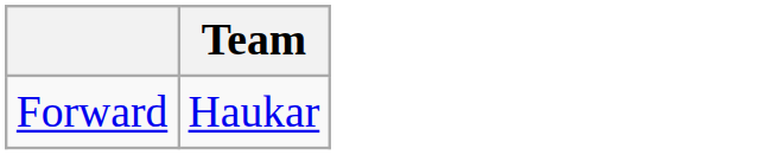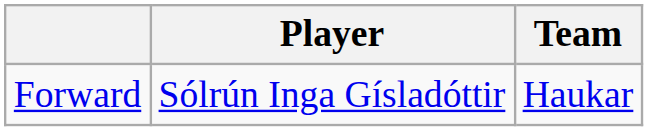+ column: Player | Sólrún Inga Gísladóttir
